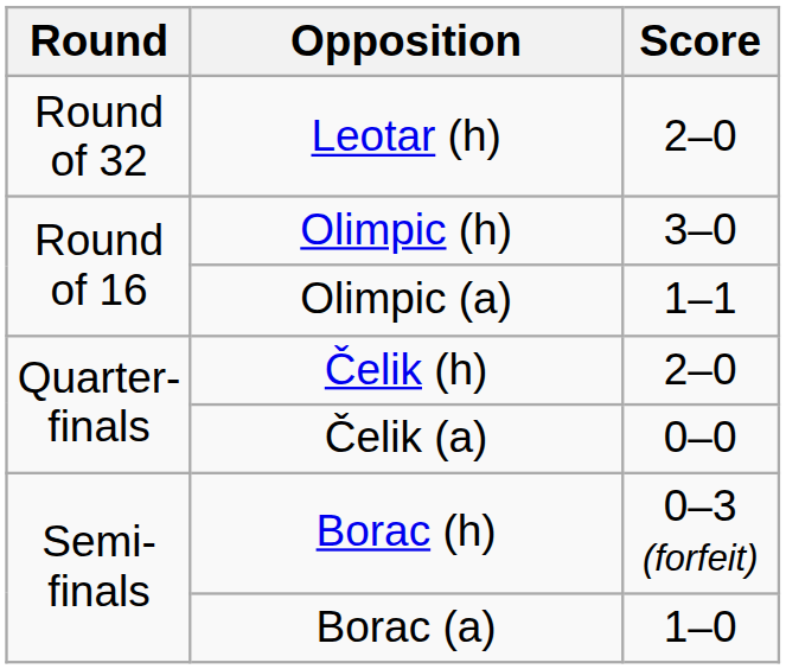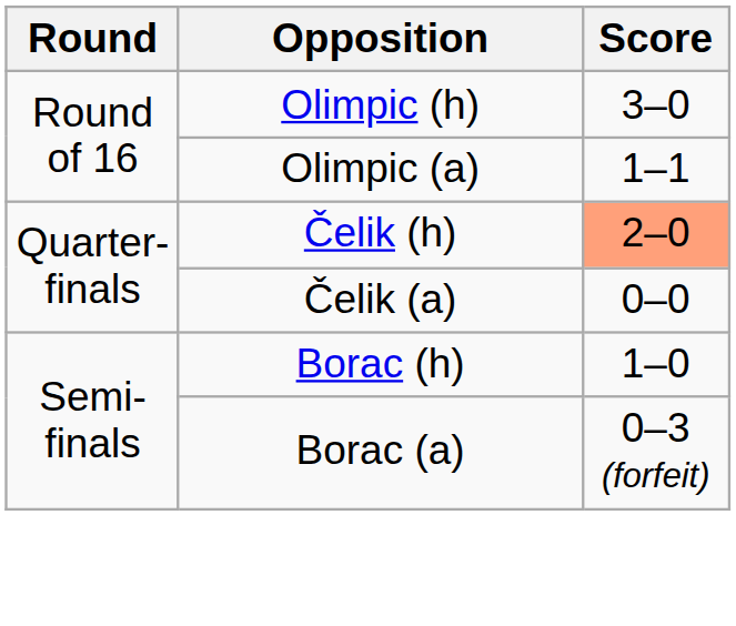- row: Round of 32 | Leotar (h) | 2–0
Čelik (h) | Score: no background -> lightsalmon background
Borac (h) | Score: 0–3 (forfeit) -> 1–0
Borac (a) | Score: 1–0 -> 0–3 (forfeit)
